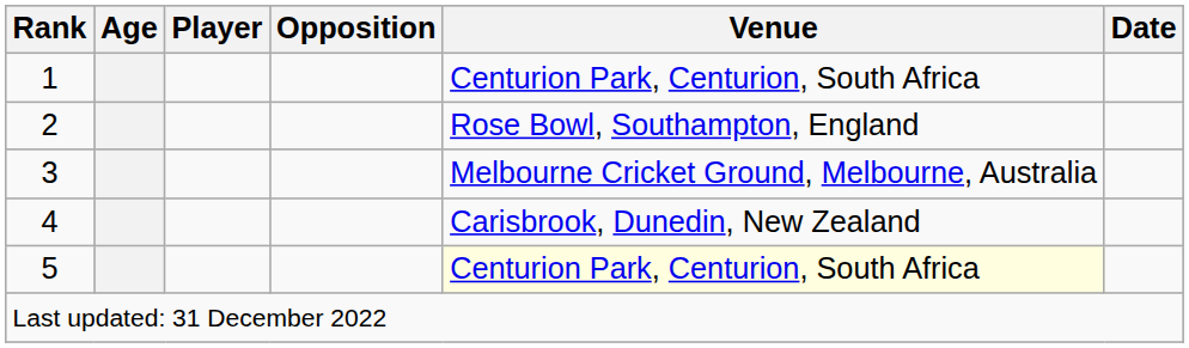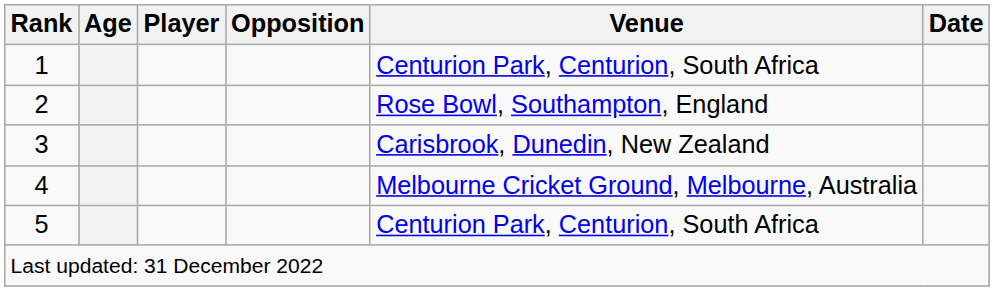3 | Venue: Melbourne Cricket Ground, Melbourne, Australia -> Carisbrook, Dunedin, New Zealand
4 | Venue: Carisbrook, Dunedin, New Zealand -> Melbourne Cricket Ground, Melbourne, Australia
5 | Venue: lightyellow background -> no background
